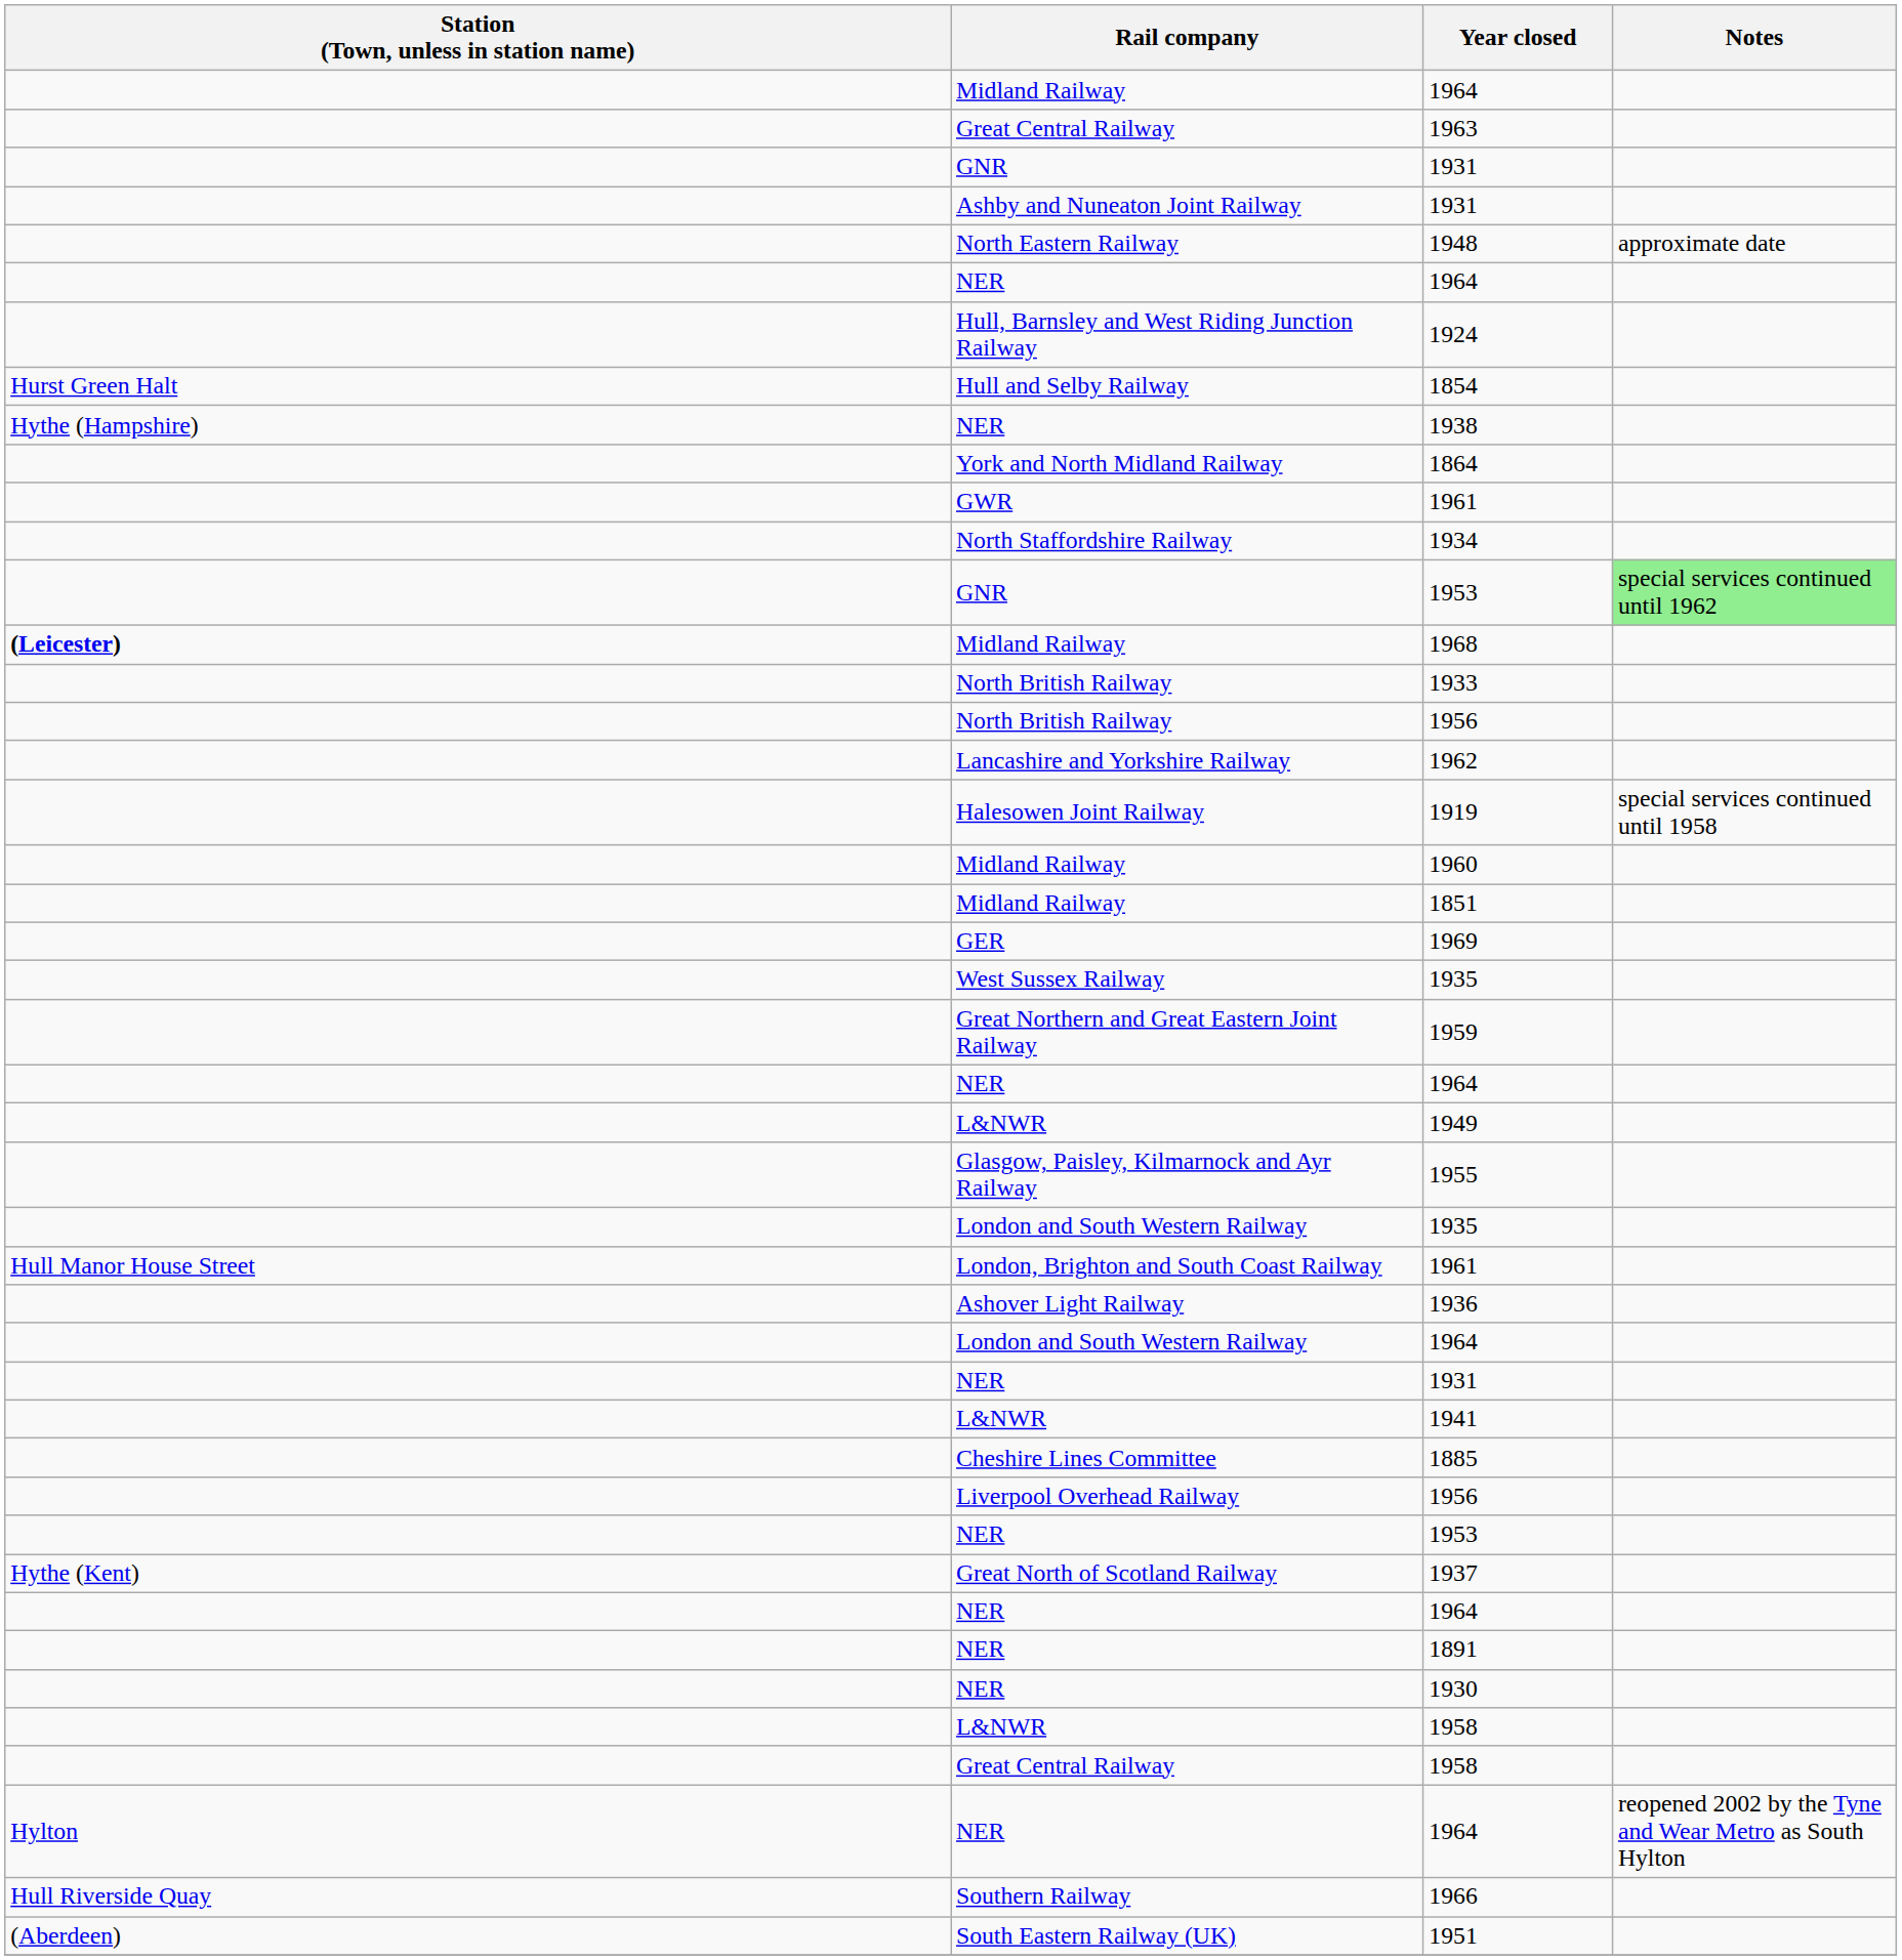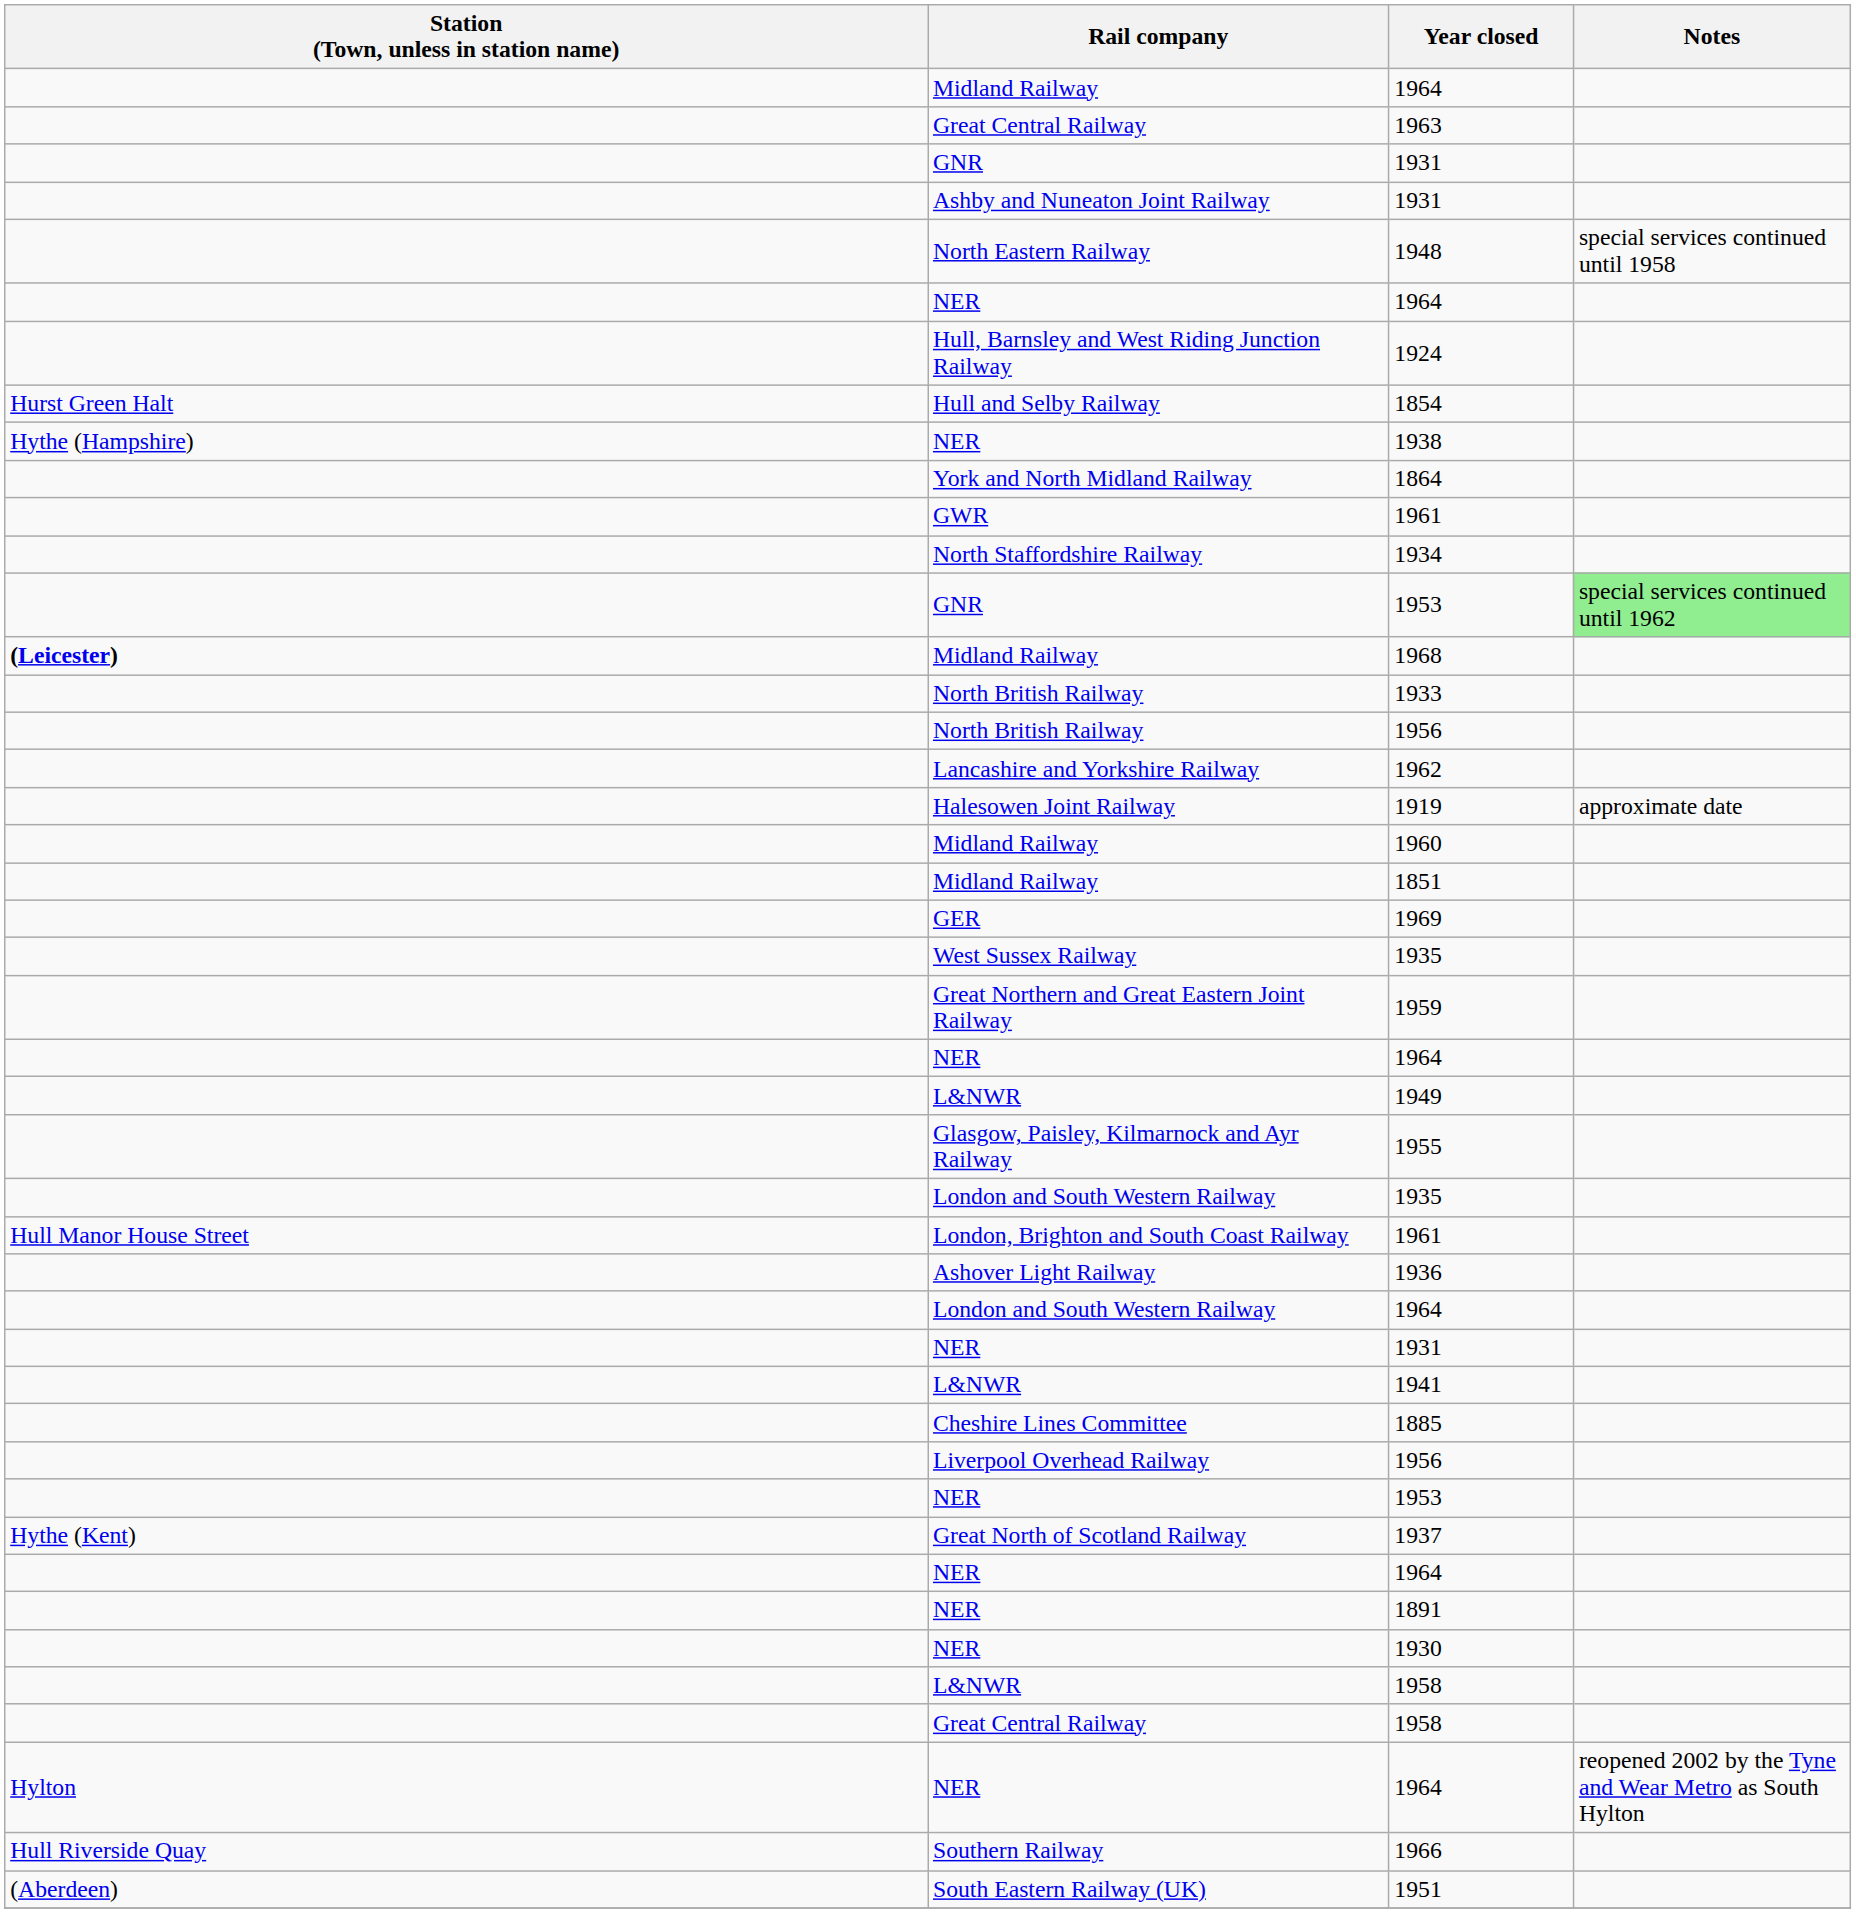1948 | Notes: approximate date -> special services continued until 1958
1919 | Notes: special services continued until 1958 -> approximate date
